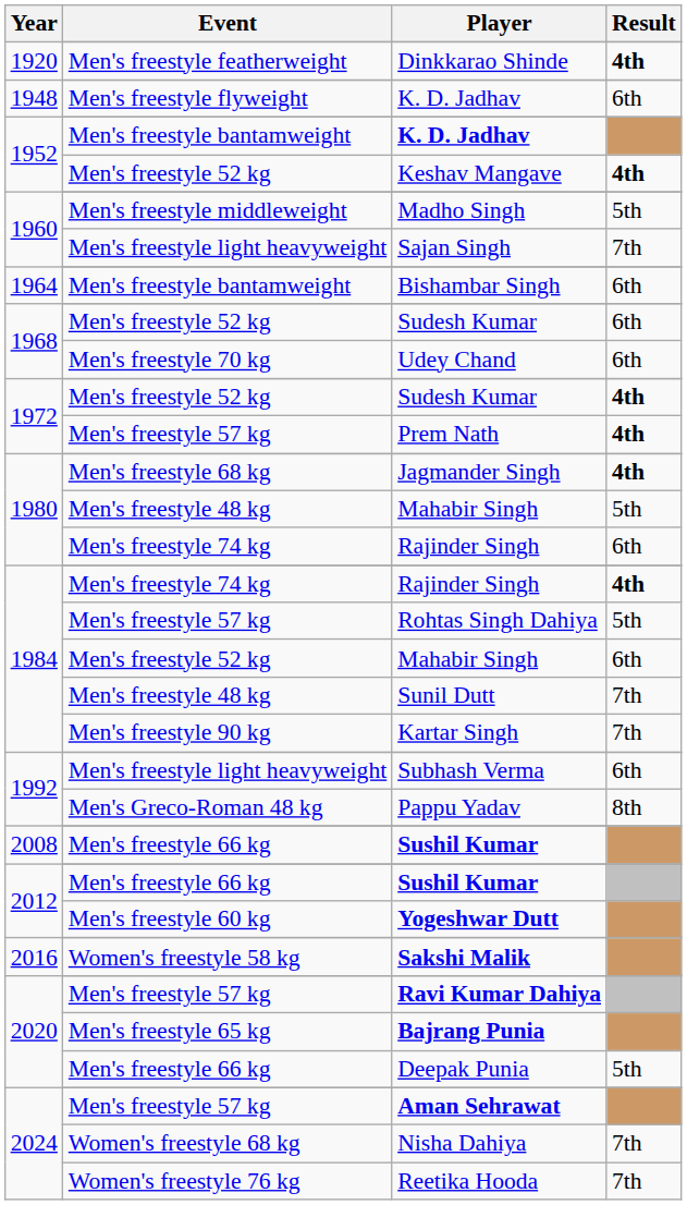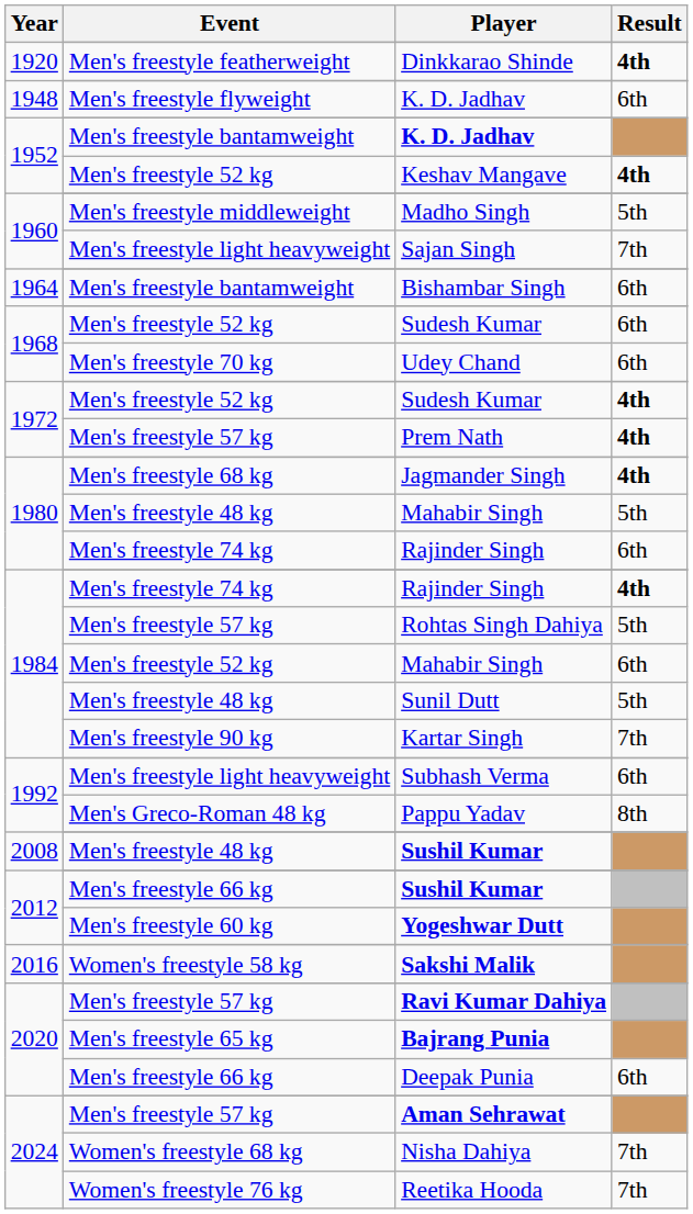Sunil Dutt | Result: 7th -> 5th
2008 / Sushil Kumar | Event: Men's freestyle 66 kg -> Men's freestyle 48 kg
Deepak Punia | Result: 5th -> 6th
